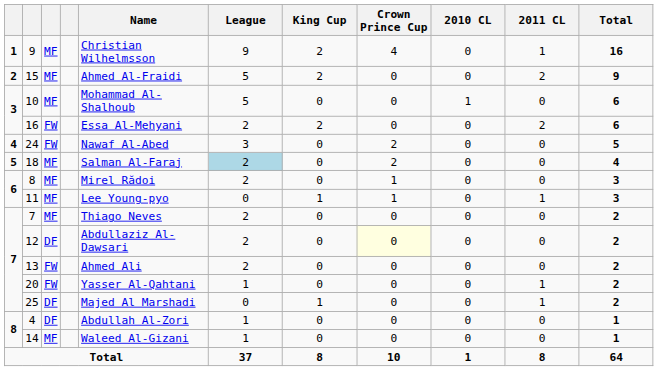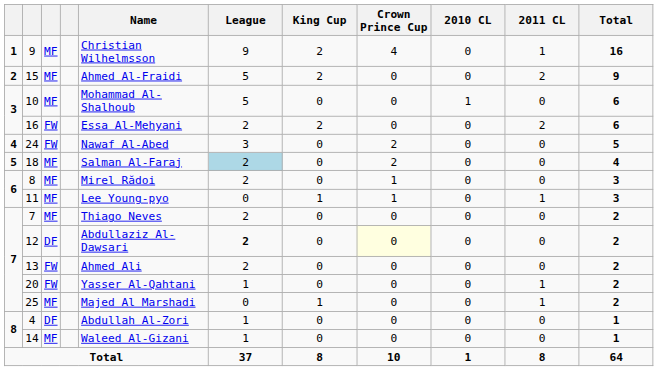12 | League: normal -> bold
25 | column 3: DF -> MF
